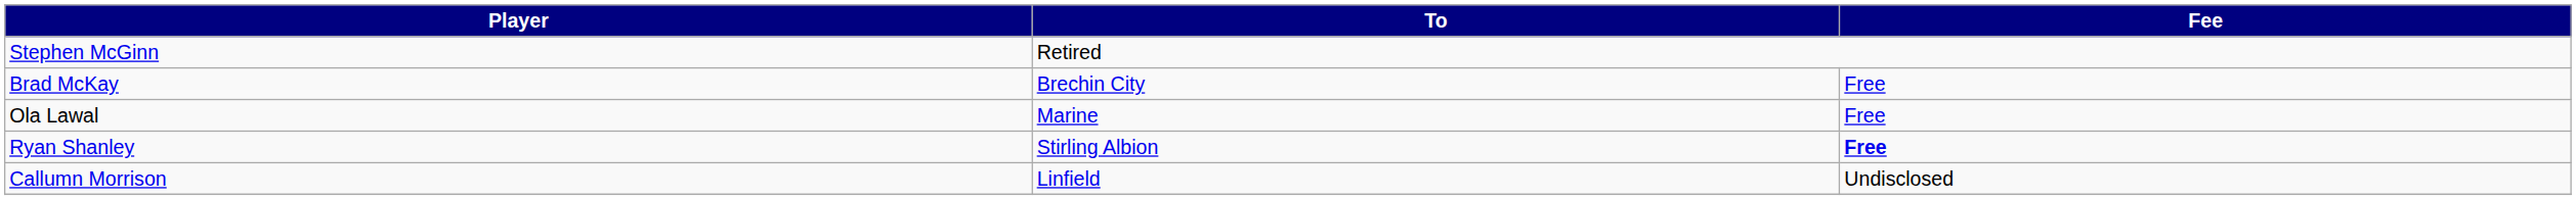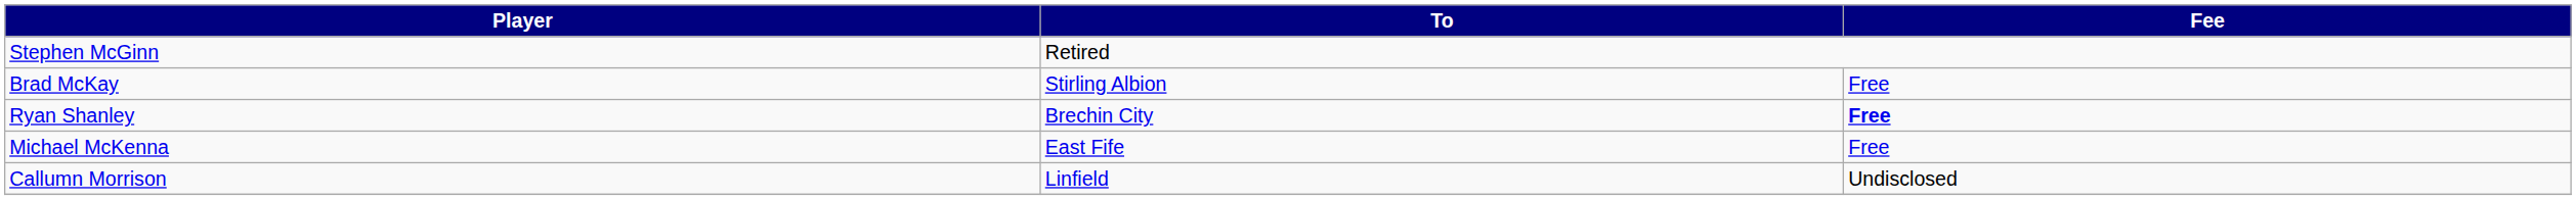Brad McKay | To: Brechin City -> Stirling Albion
- row: Ola Lawal | Marine | Free
Ryan Shanley | To: Stirling Albion -> Brechin City
+ row: Michael McKenna | East Fife | Free
